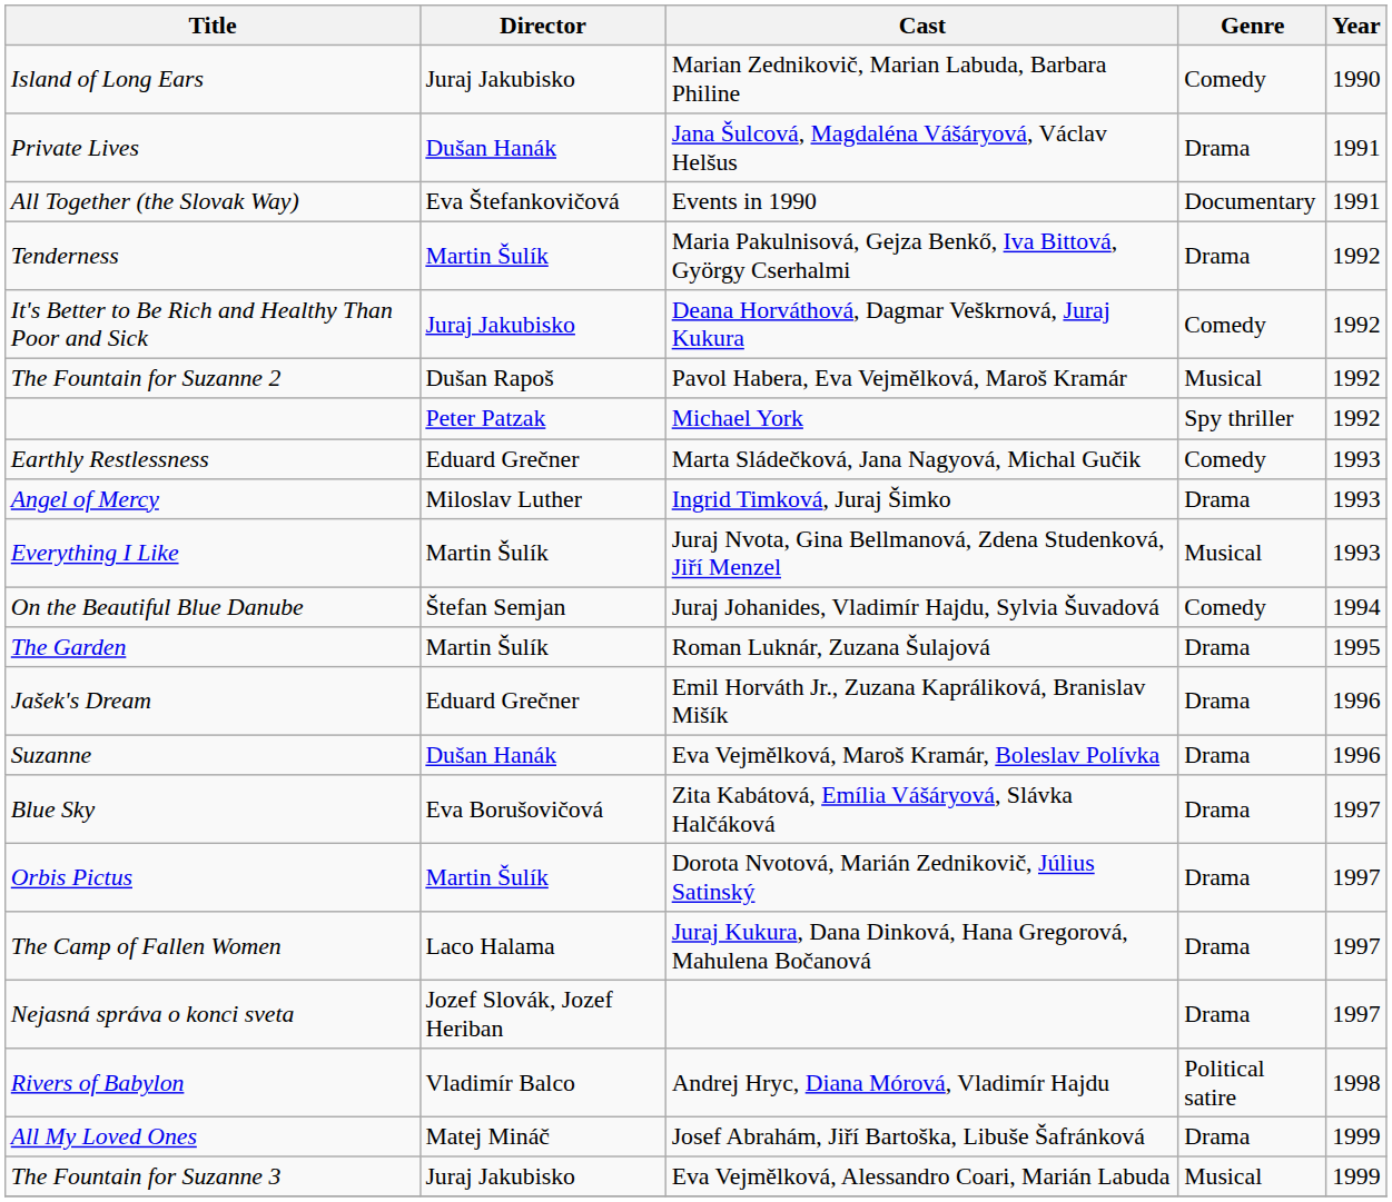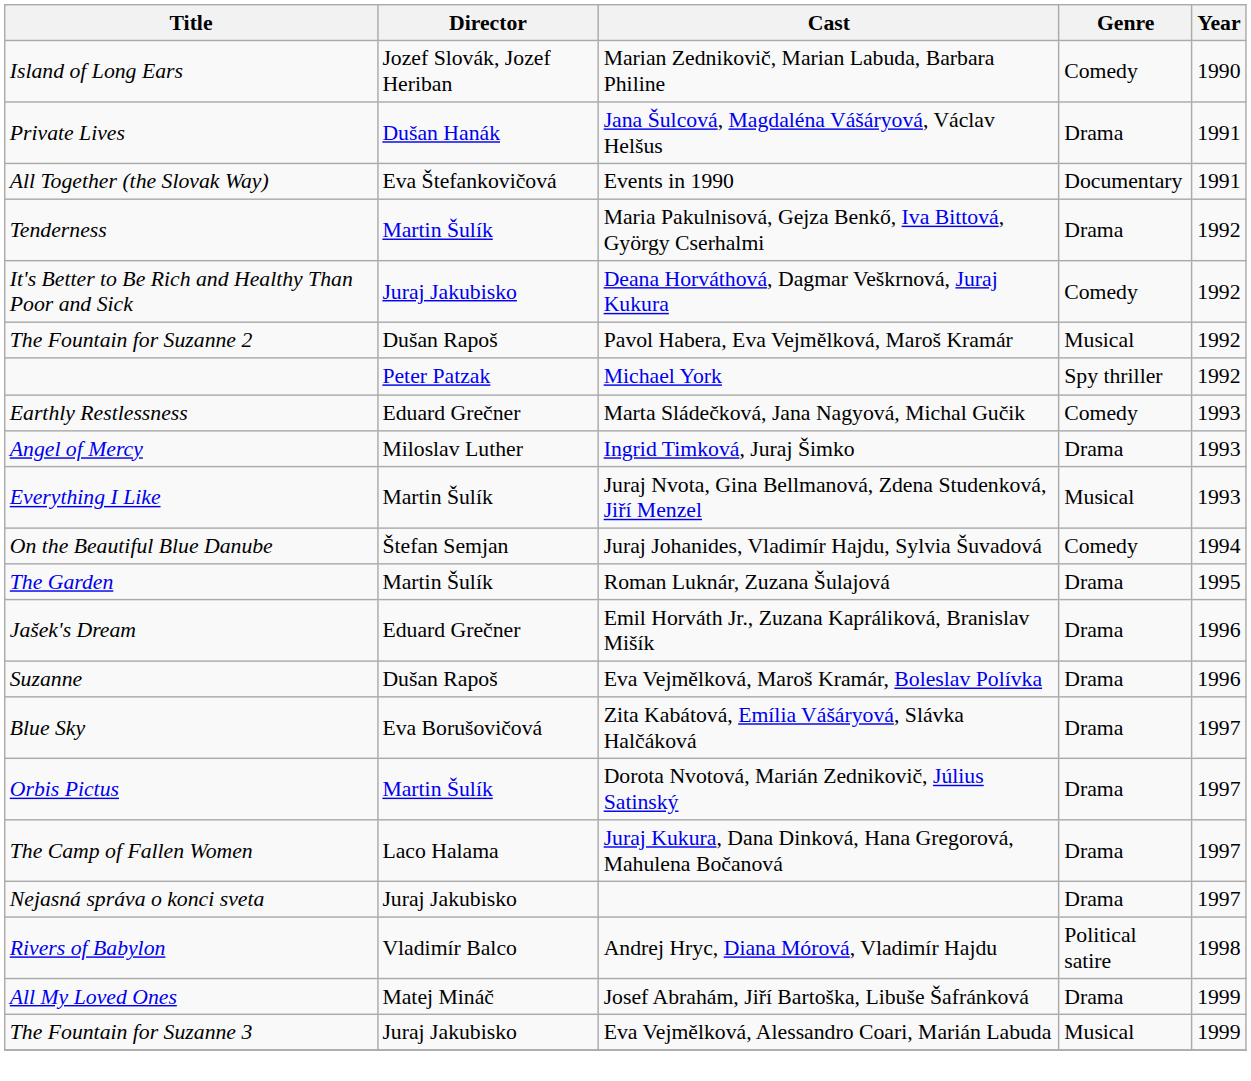Island of Long Ears | Director: Juraj Jakubisko -> Jozef Slovák, Jozef Heriban
Suzanne | Director: Dušan Hanák -> Dušan Rapoš
Nejasná správa o konci sveta | Director: Jozef Slovák, Jozef Heriban -> Juraj Jakubisko
